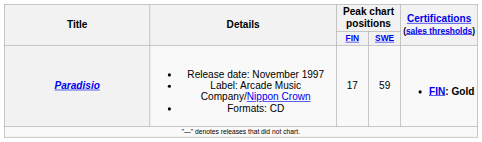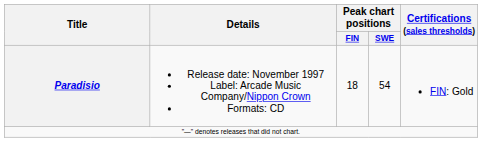Paradisio | Peak chart positions / FIN: 17 -> 18
Paradisio | Peak chart positions / SWE: 59 -> 54
Paradisio | Certifications (sales thresholds): bold -> normal
